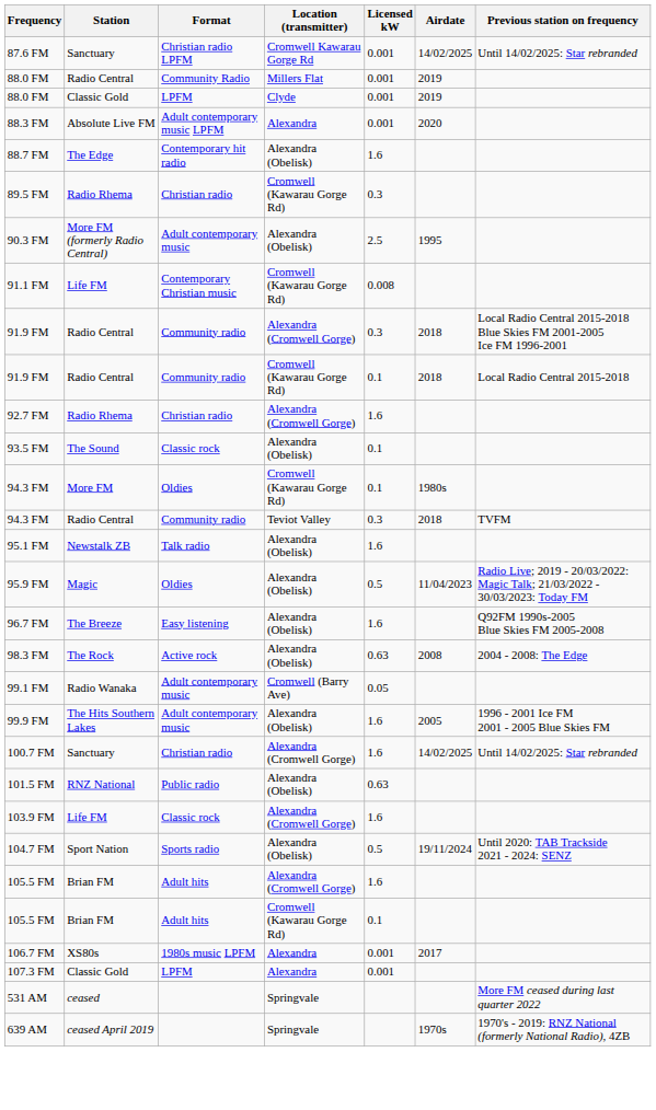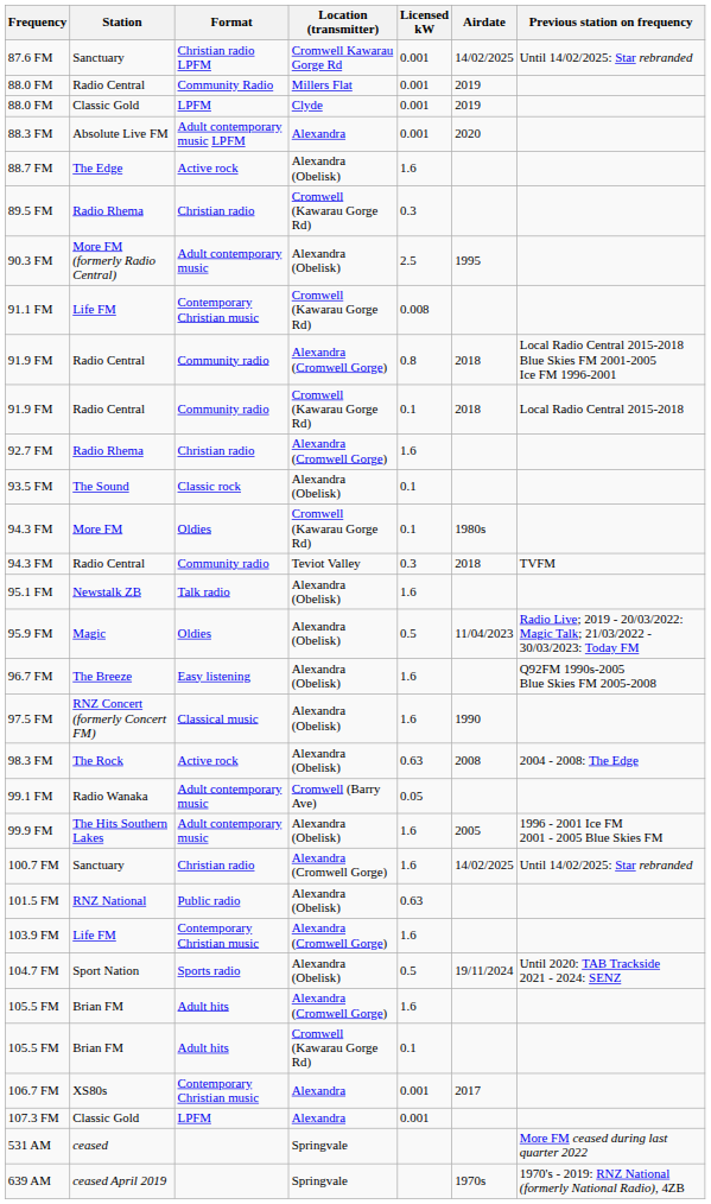88.7 FM | Format: Contemporary hit radio -> Active rock
91.9 FM / Alexandra (Cromwell Gorge) | Licensed kW: 0.3 -> 0.8
+ row: 97.5 FM | RNZ Concert (formerly Concert FM) | Classical music | Alexandra (Obelisk) | 1.6 | 1990
103.9 FM | Format: Classic rock -> Contemporary Christian music
106.7 FM | Format: 1980s music LPFM -> Contemporary Christian music
